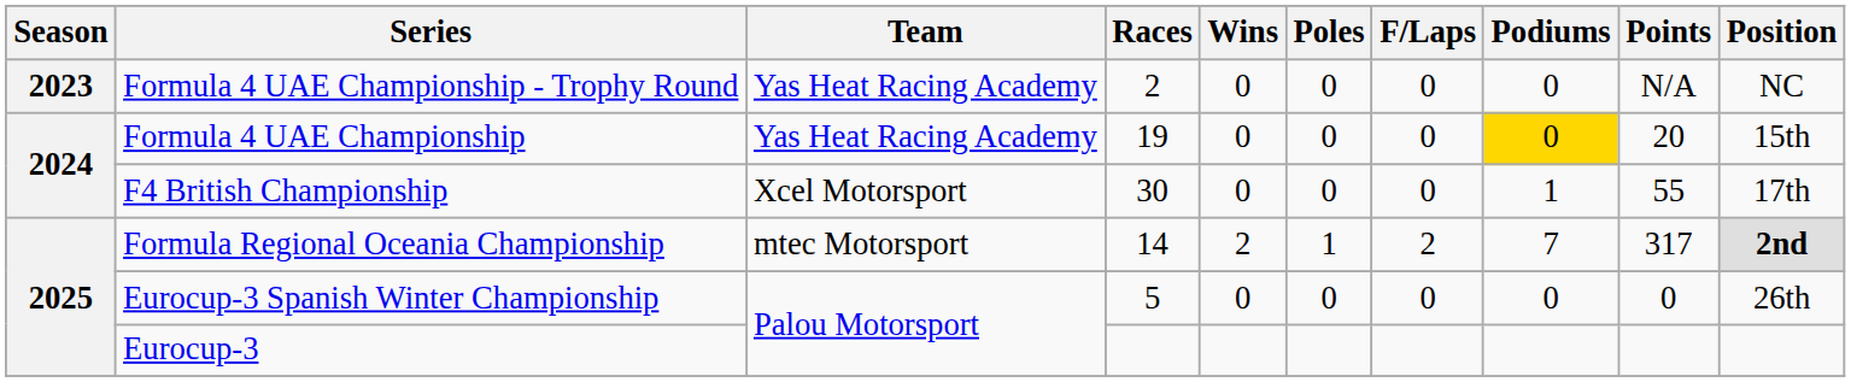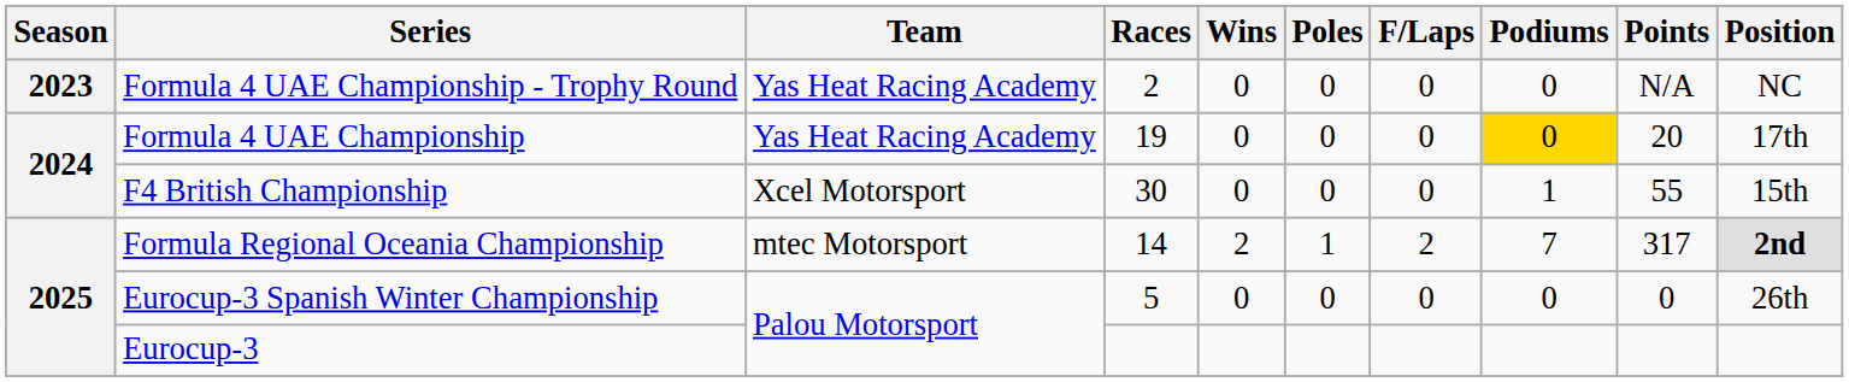Formula 4 UAE Championship | Position: 15th -> 17th
F4 British Championship | Position: 17th -> 15th
